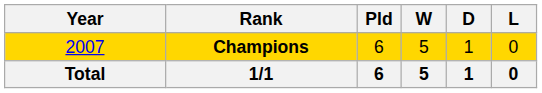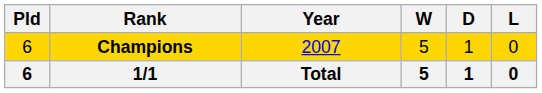columns swapped: Year <-> Pld
